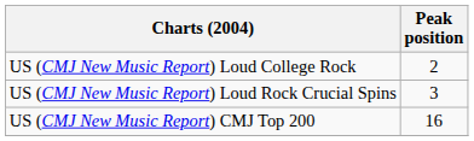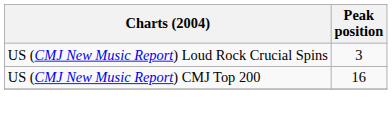- row: US (CMJ New Music Report) Loud College Rock | 2
